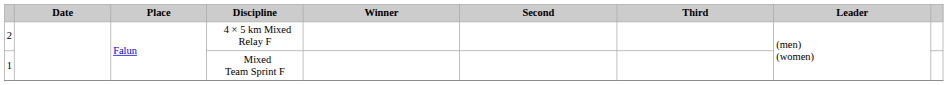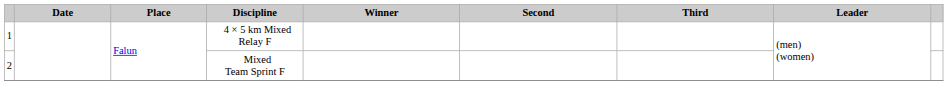4 × 5 km Mixed Relay F | column 1: 2 -> 1
Mixed Team Sprint F | column 1: 1 -> 2
